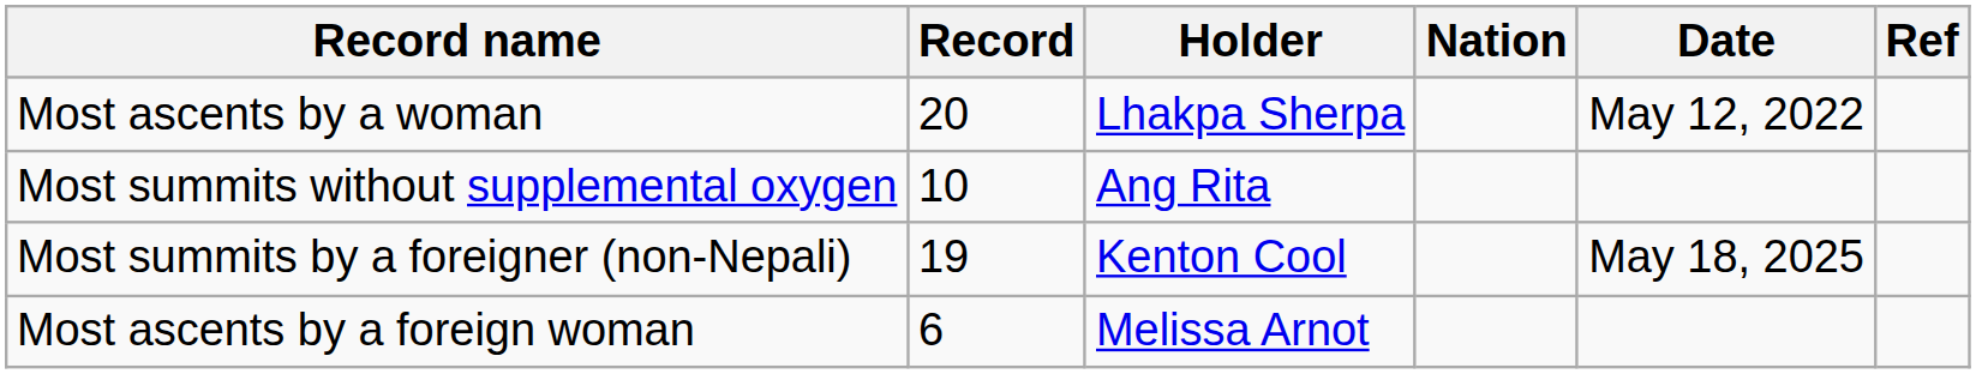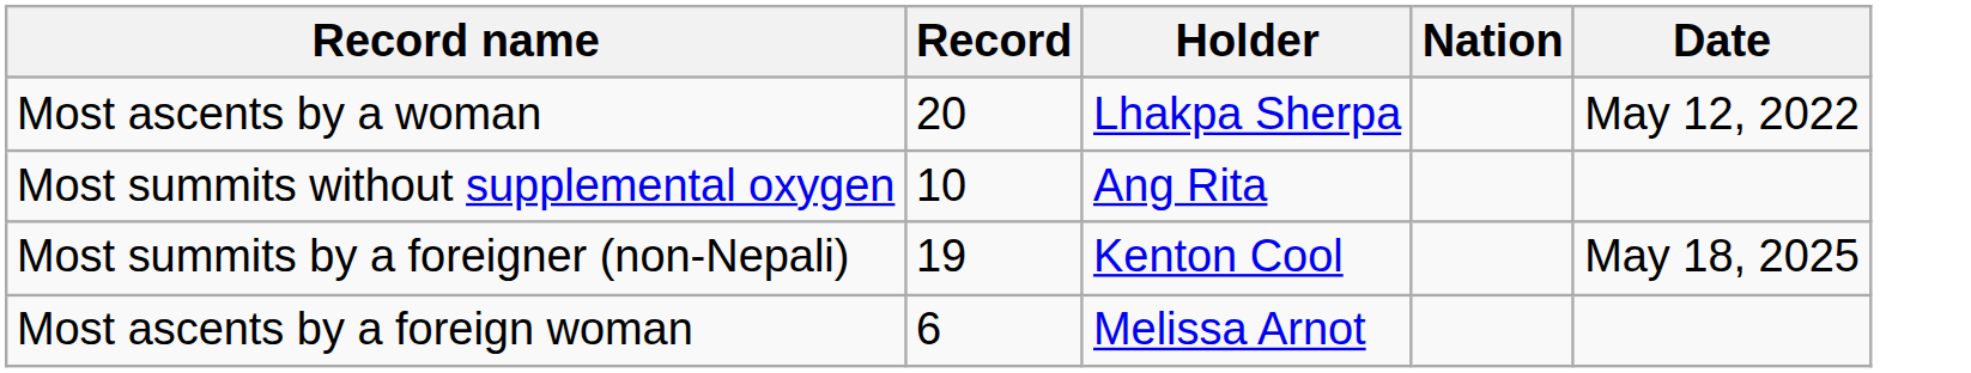- column: Ref
